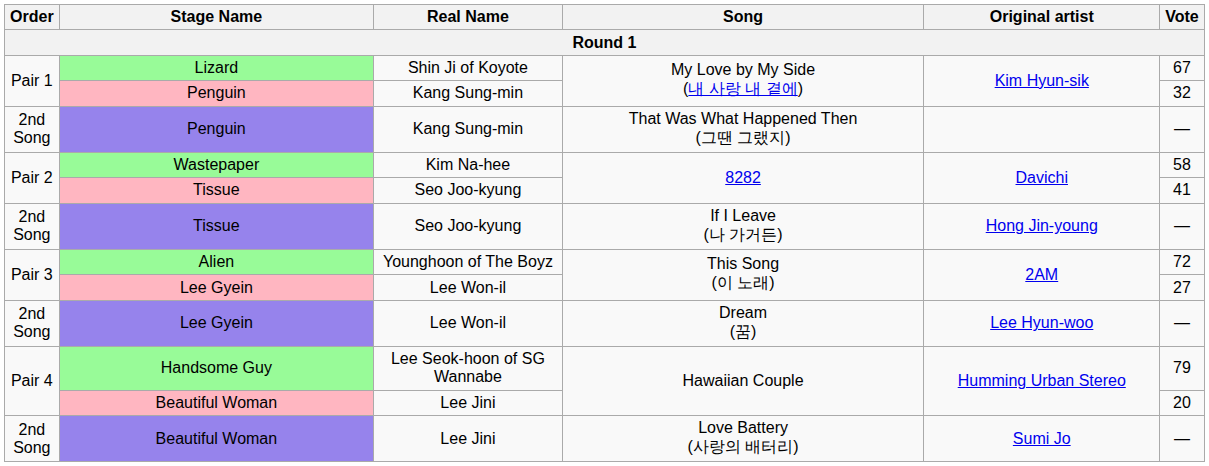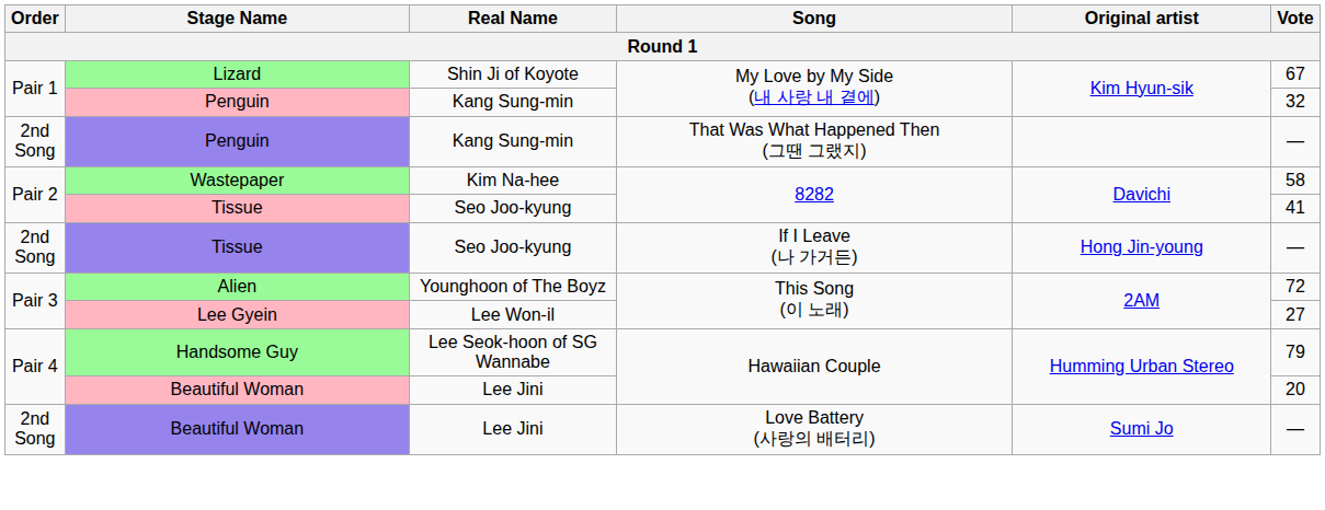- row: 2nd Song | Lee Gyein | Lee Won-il | Dream (꿈) | Lee Hyun-woo | —
